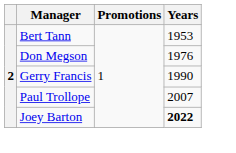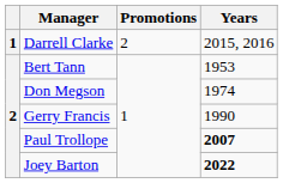+ row: 1 | Darrell Clarke | 2 | 2015, 2016
Don Megson | Years: 1976 -> 1974
Paul Trollope | Years: normal -> bold
